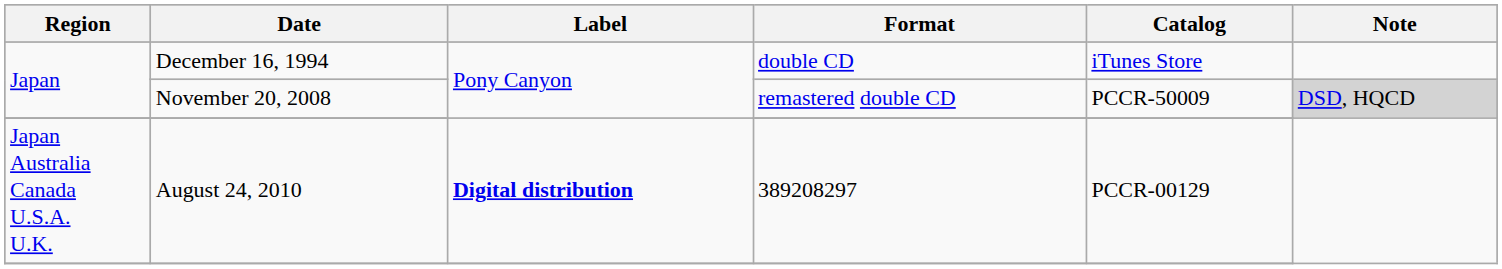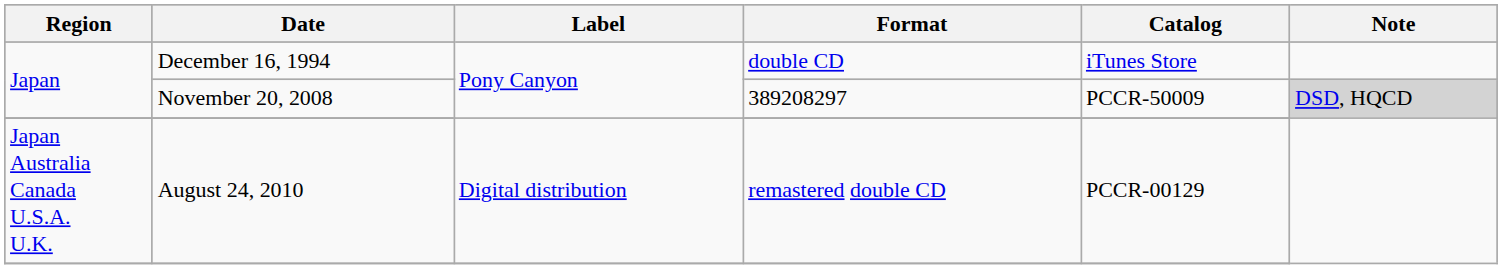November 20, 2008 | Format: remastered double CD -> 389208297
August 24, 2010 | Label: bold -> normal
August 24, 2010 | Format: 389208297 -> remastered double CD
